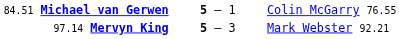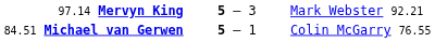rows swapped: 84.51 Michael van Gerwen <-> 97.14 Mervyn King
